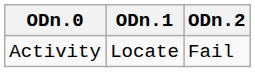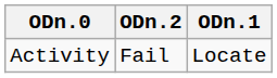columns swapped: ODn.1 <-> ODn.2
